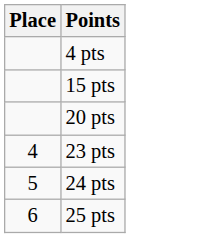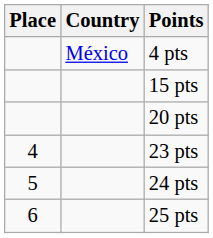+ column: Country | México
